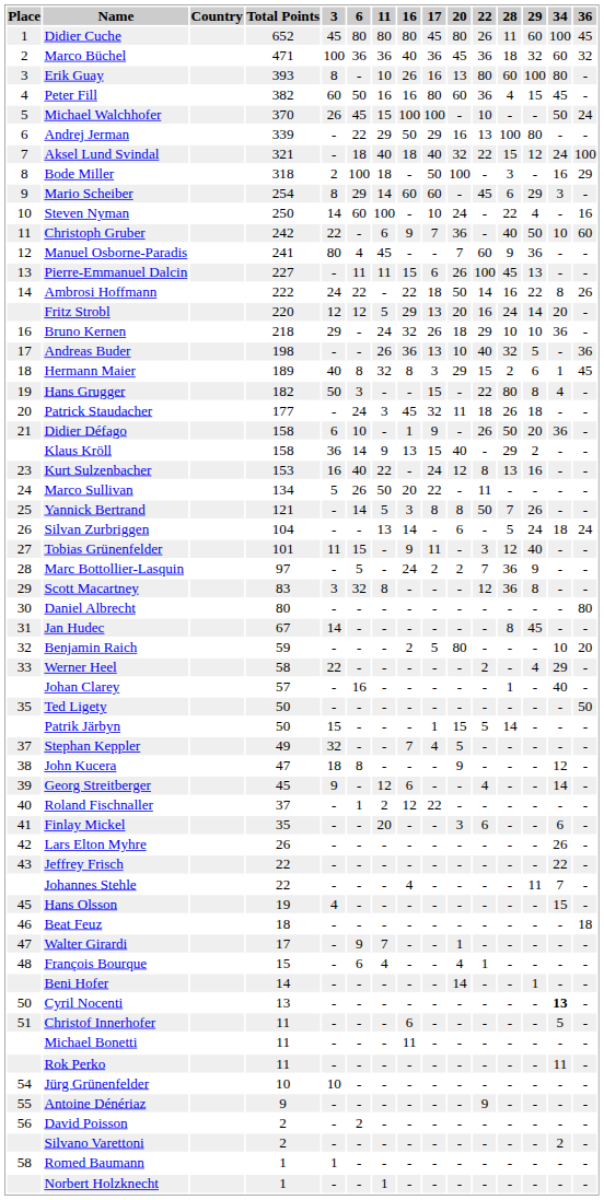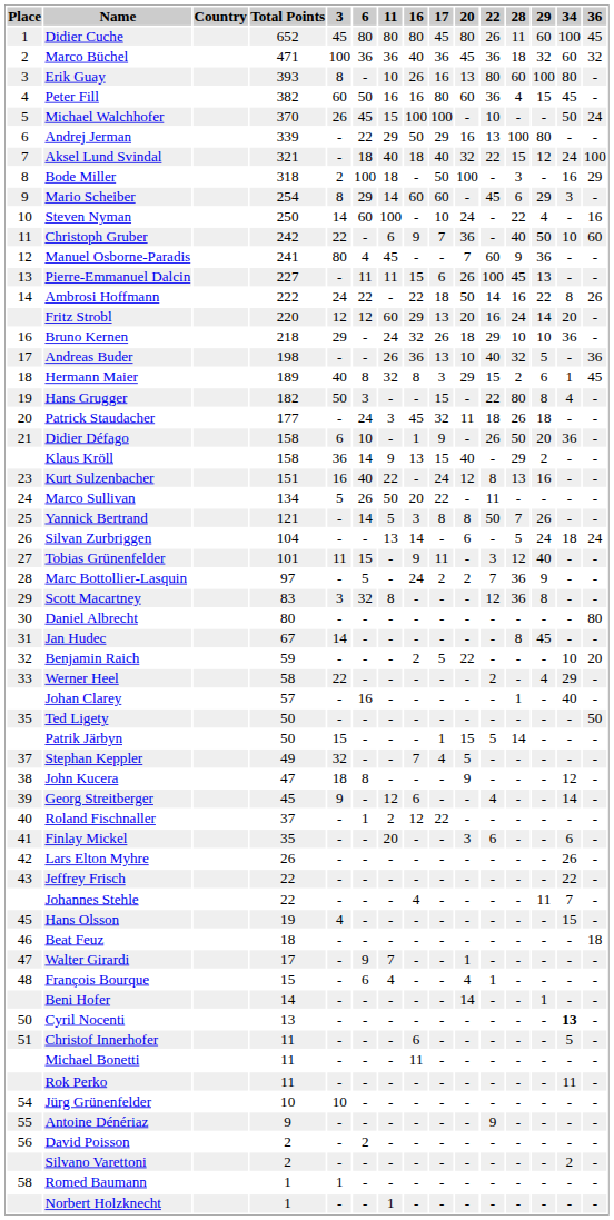Fritz Strobl | 11: 5 -> 60
Kurt Sulzenbacher | Total Points: 153 -> 151
Benjamin Raich | 20: 80 -> 22
